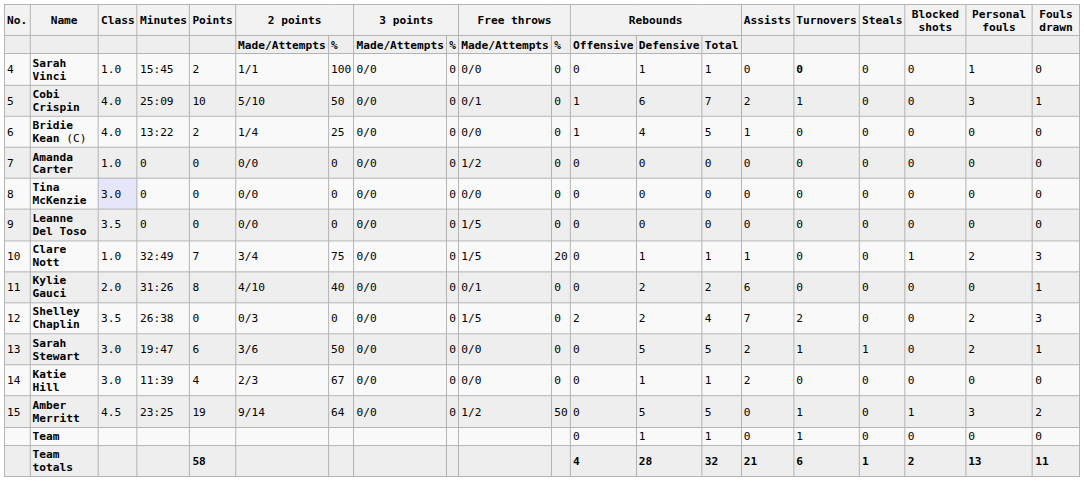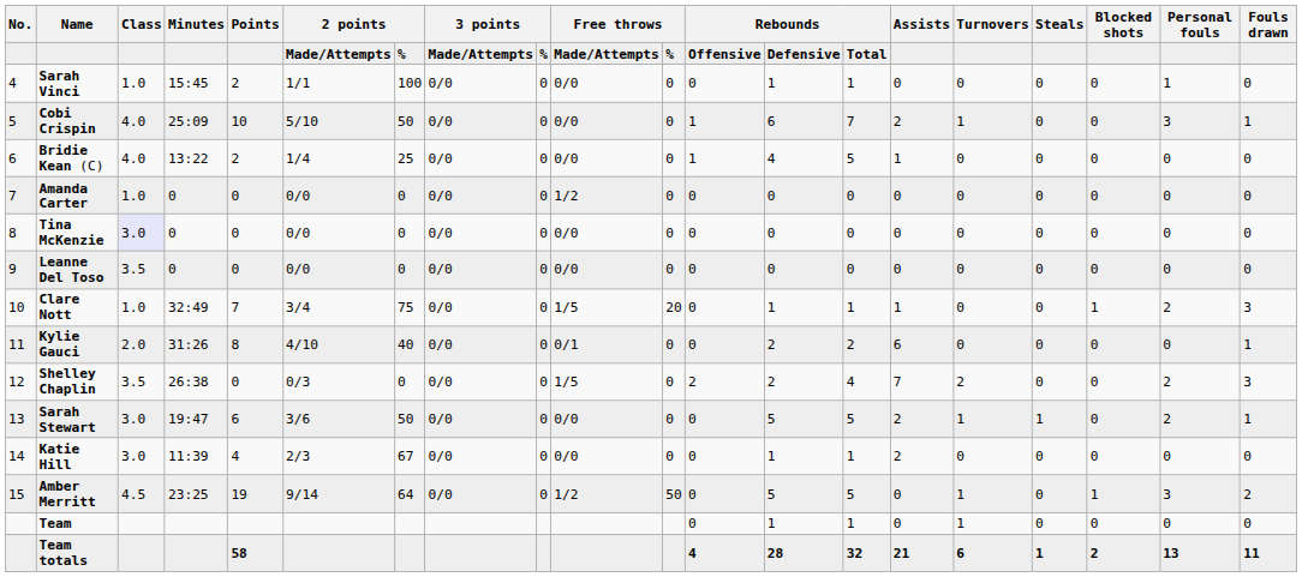Sarah Vinci | Turnovers: bold -> normal
Cobi Crispin | column 10: 0/1 -> 0/0
Leanne Del Toso | column 10: 1/5 -> 0/0
